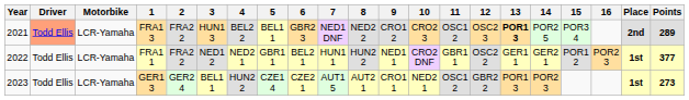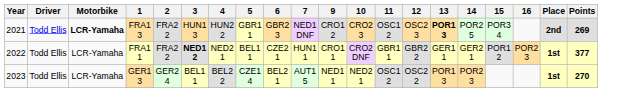- column: 8 | NED2 2 | HUN2 2 | AUT2 1
FRA1 3 | Driver: lightsalmon background -> no background
FRA1 3 | Motorbike: normal -> bold
FRA1 3 | 4: BEL2 2 -> HUN2 2
FRA1 3 | 5: BEL1 1 -> GBR1 1
FRA1 3 | Points: 289 -> 269
FRA1 1 | 3: normal -> bold
FRA1 1 | 5: GBR1 1 -> BEL1 1
FRA1 1 | 6: BEL2 1 -> CZE2 1
FRA1 1 | 9: NED1 1 -> CRO1 1
FRA1 1 | 12: OSC2 2 -> GBR2 2
GER1 3 | 4: HUN2 2 -> BEL2 2
GER1 3 | 6: CZE2 1 -> BEL2 1
GER1 3 | 9: CRO1 1 -> NED1 1
GER1 3 | 12: GBR2 2 -> OSC2 2
GER1 3 | Points: 273 -> 270
